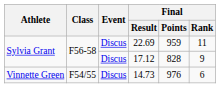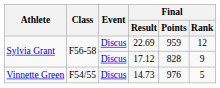22.69 | Final / Rank: 11 -> 12
14.73 | Final / Rank: 6 -> 5
